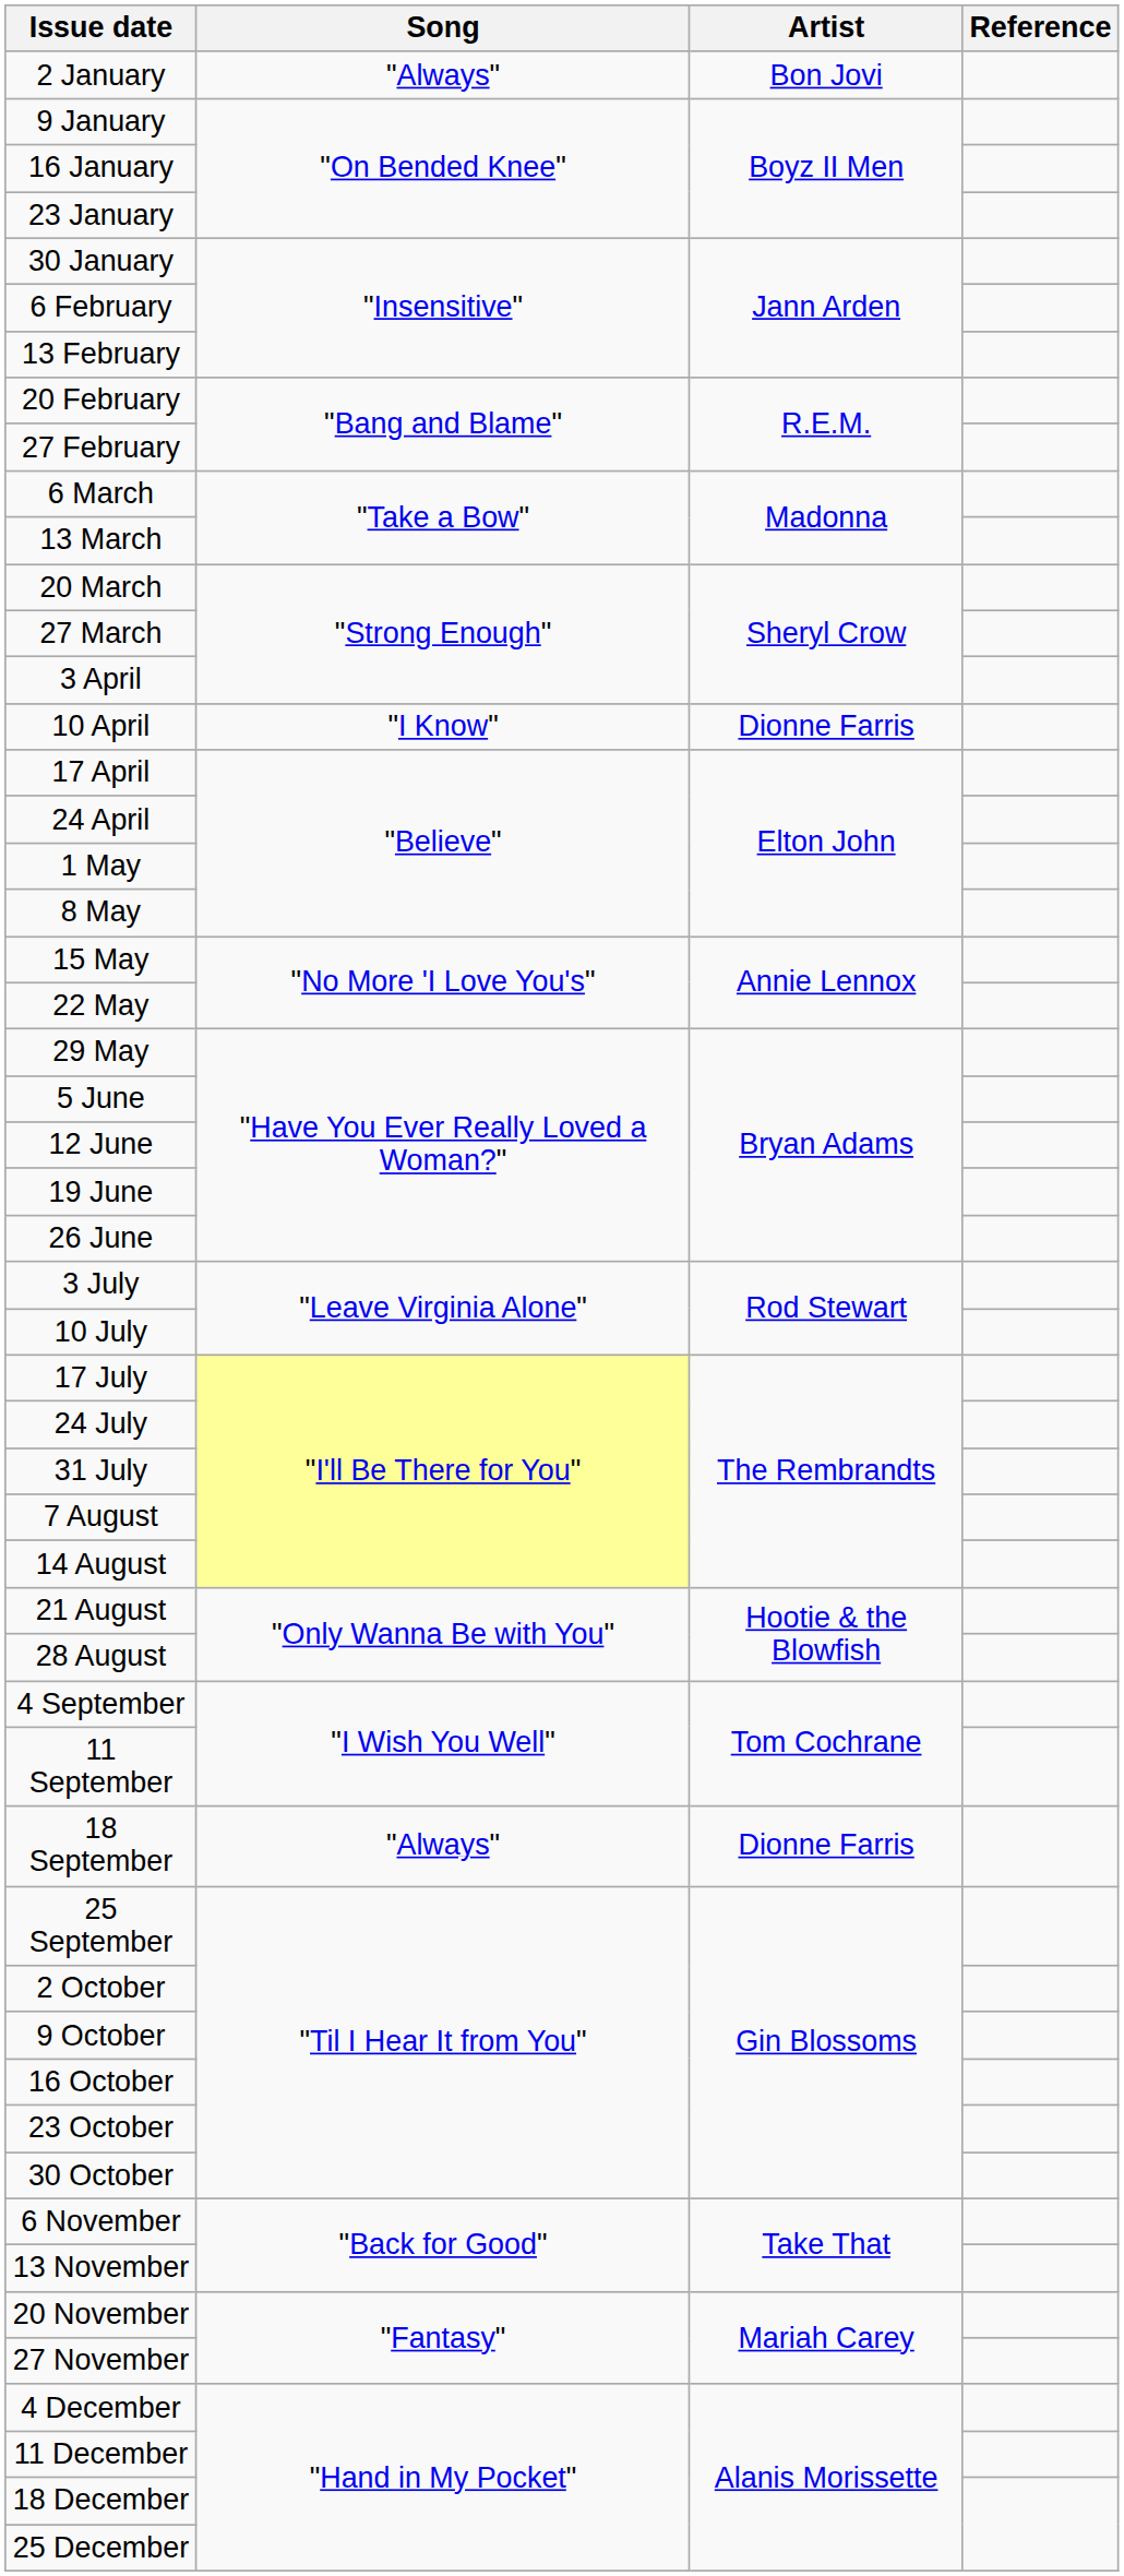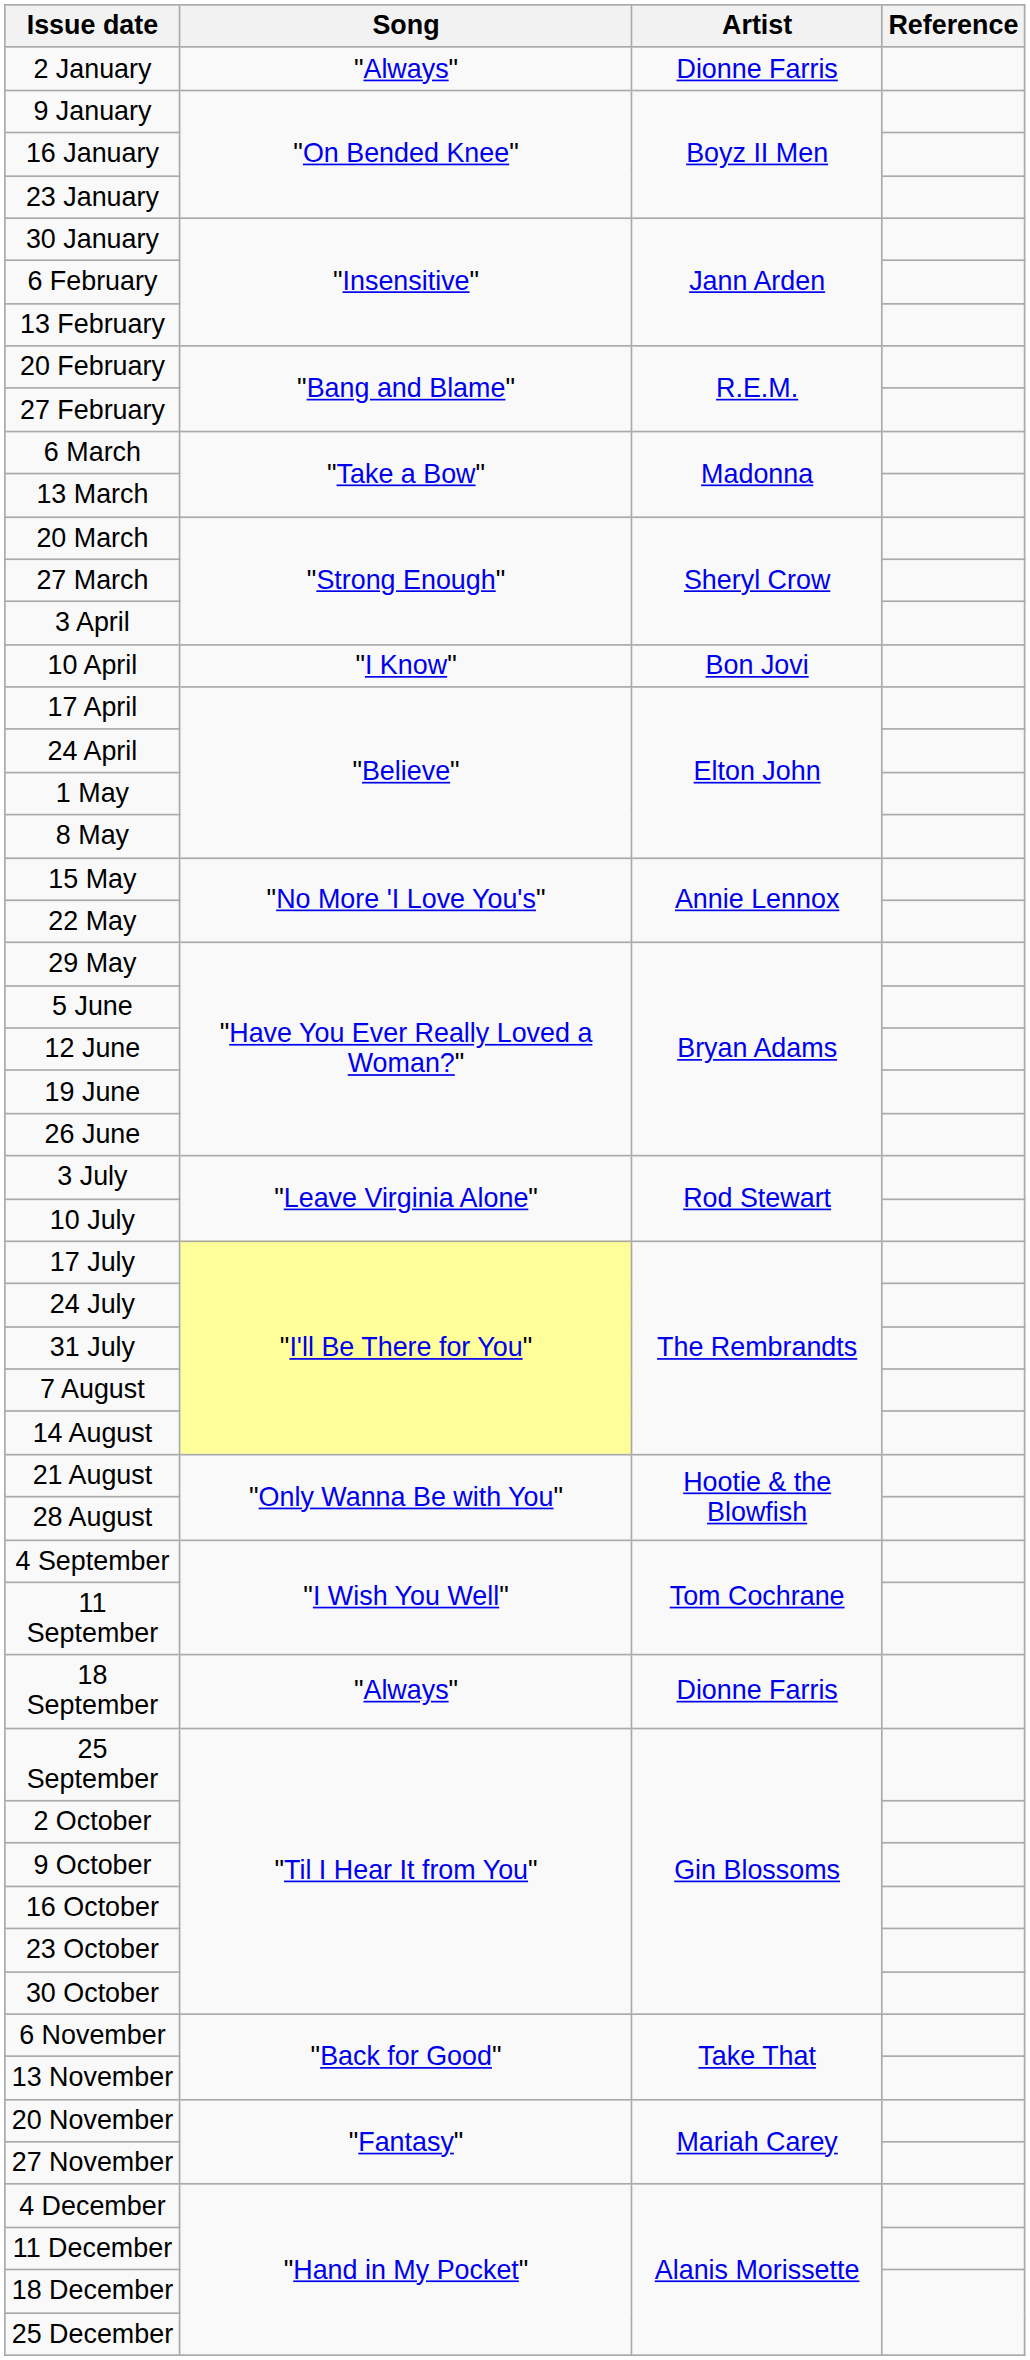2 January | Artist: Bon Jovi -> Dionne Farris
10 April | Artist: Dionne Farris -> Bon Jovi
